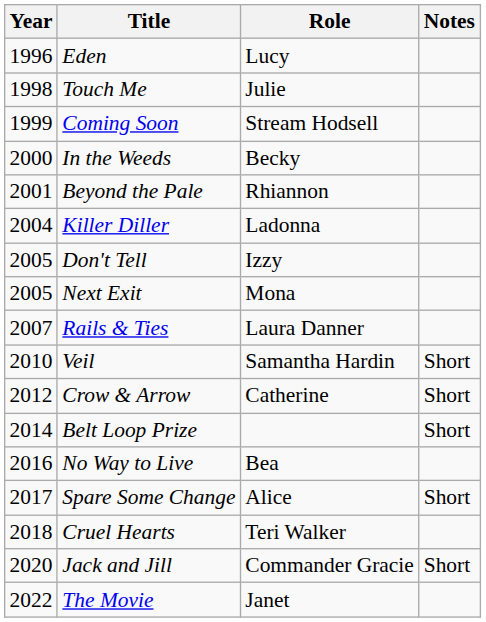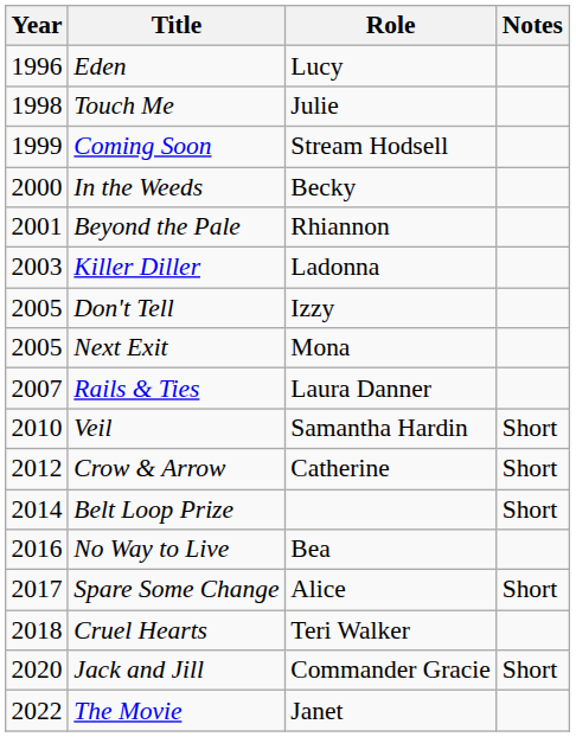Killer Diller | Year: 2004 -> 2003
